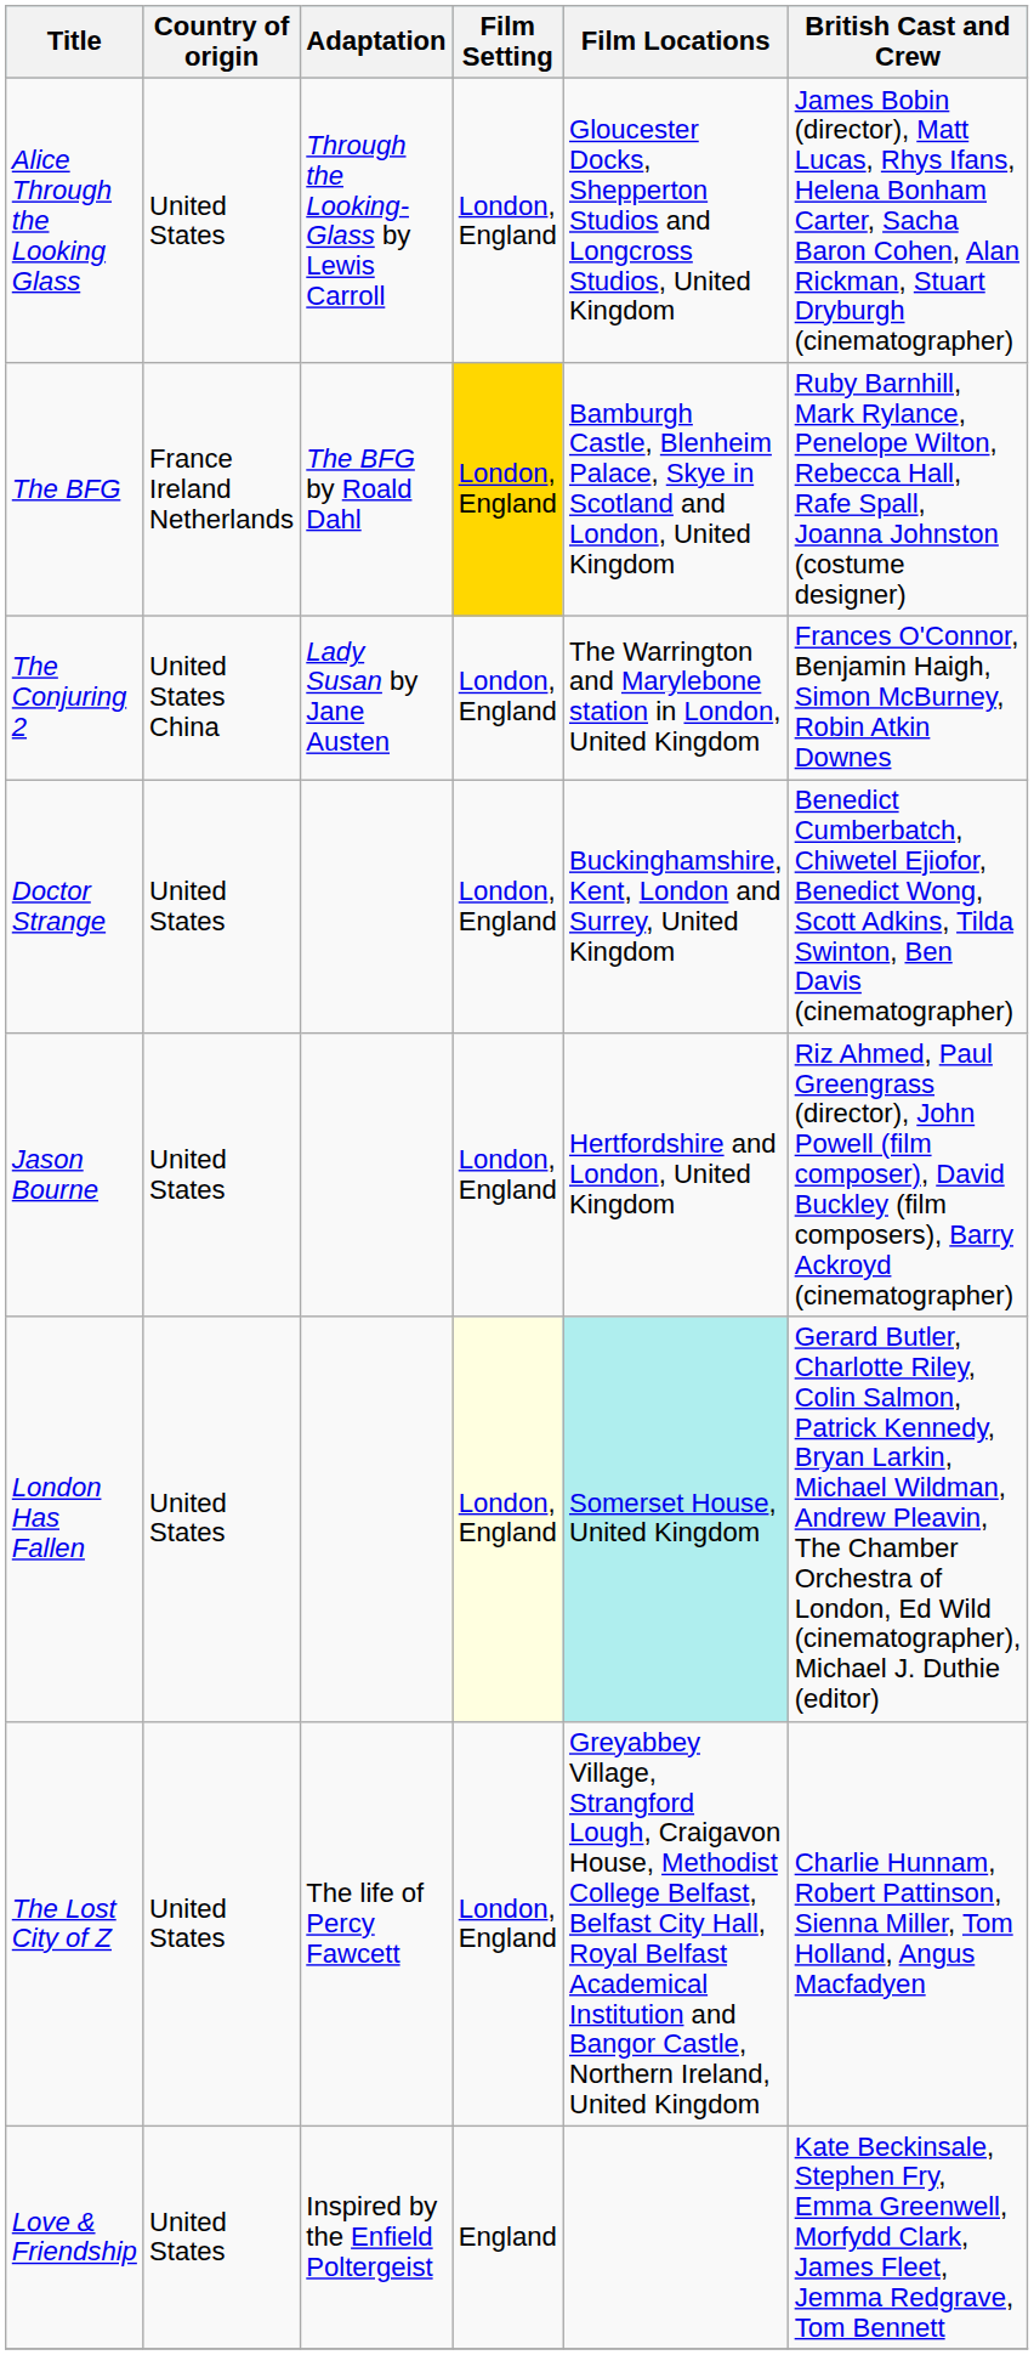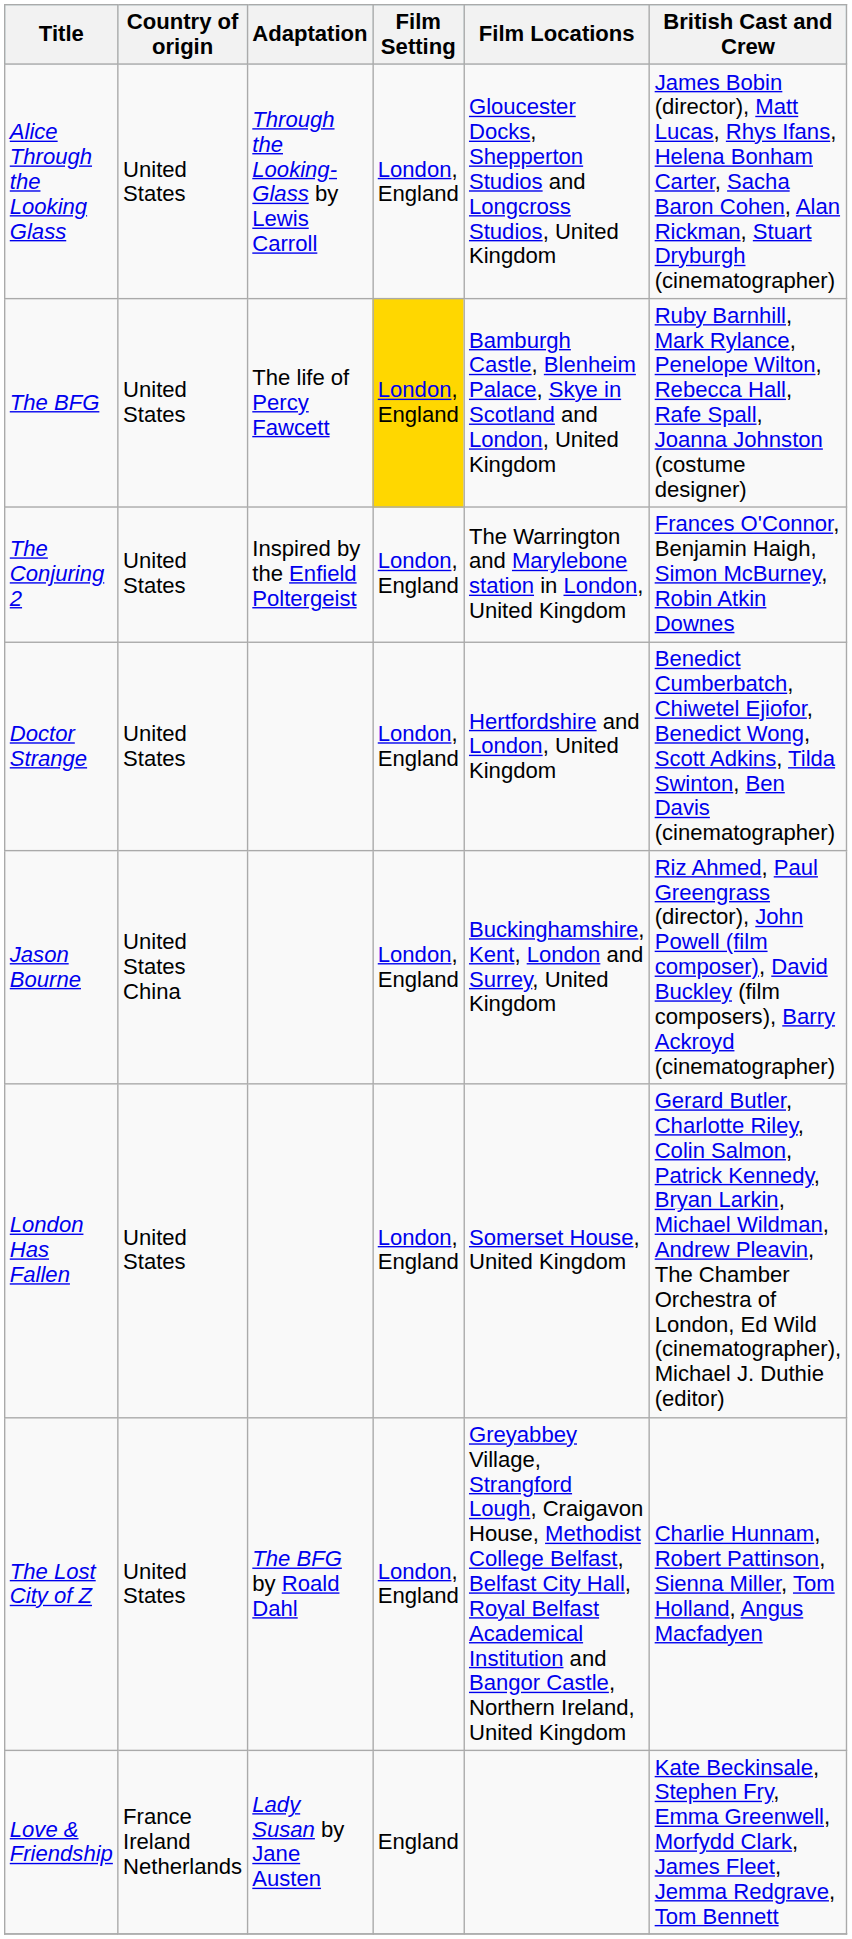The BFG | Country of origin: France Ireland Netherlands -> United States
The BFG | Adaptation: The BFG by Roald Dahl -> The life of Percy Fawcett
The Conjuring 2 | Country of origin: United States China -> United States
The Conjuring 2 | Adaptation: Lady Susan by Jane Austen -> Inspired by the Enfield Poltergeist
Doctor Strange | Film Locations: Buckinghamshire, Kent, London and Surrey, United Kingdom -> Hertfordshire and London, United Kingdom
Jason Bourne | Country of origin: United States -> United States China
Jason Bourne | Film Locations: Hertfordshire and London, United Kingdom -> Buckinghamshire, Kent, London and Surrey, United Kingdom
London Has Fallen | Film Setting: lightyellow background -> no background
London Has Fallen | Film Locations: paleturquoise background -> no background
The Lost City of Z | Adaptation: The life of Percy Fawcett -> The BFG by Roald Dahl
Love & Friendship | Country of origin: United States -> France Ireland Netherlands
Love & Friendship | Adaptation: Inspired by the Enfield Poltergeist -> Lady Susan by Jane Austen
